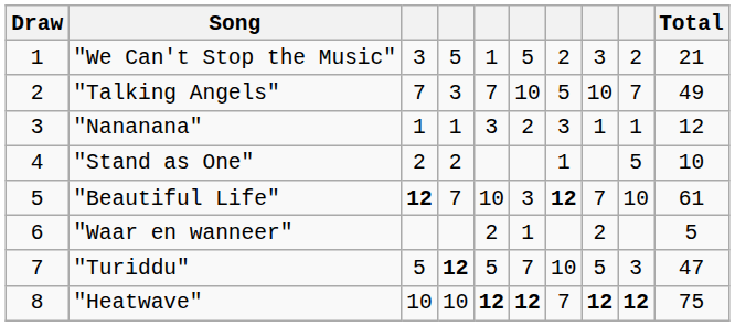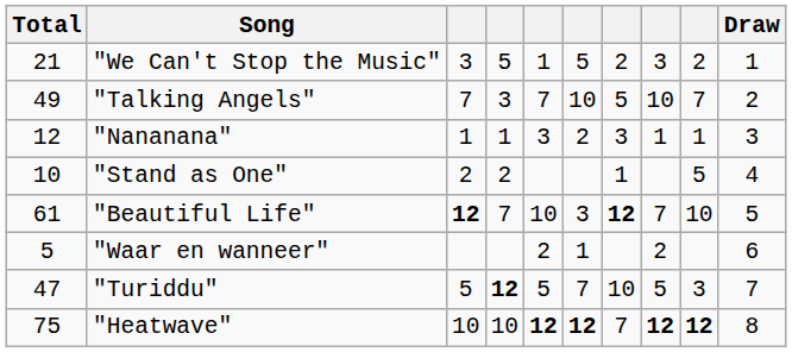columns swapped: Draw <-> Total
